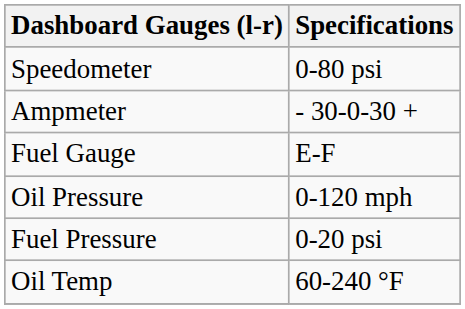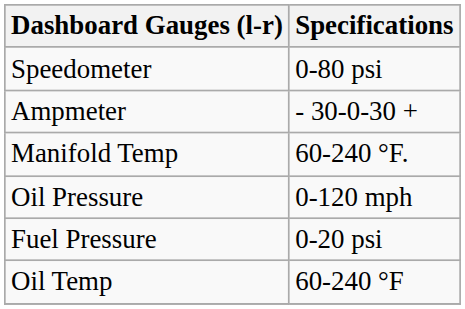- row: Fuel Gauge | E-F
+ row: Manifold Temp | 60-240 °F.
